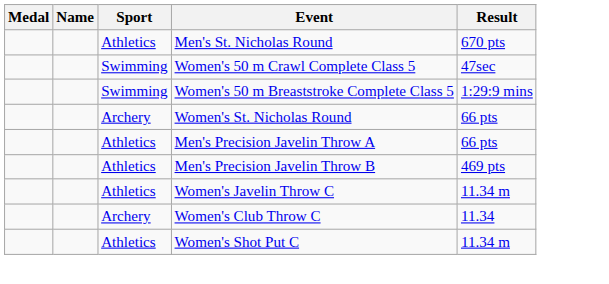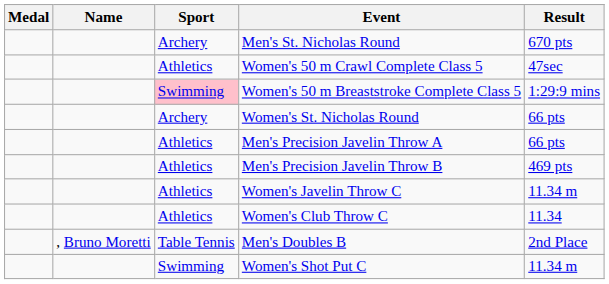Men's St. Nicholas Round | Sport: Athletics -> Archery
Women's 50 m Crawl Complete Class 5 | Sport: Swimming -> Athletics
Women's 50 m Breaststroke Complete Class 5 | Sport: no background -> pink background
Women's Club Throw C | Sport: Archery -> Athletics
+ row: , Bruno Moretti | Table Tennis | Men's Doubles B | 2nd Place
Women's Shot Put C | Sport: Athletics -> Swimming
